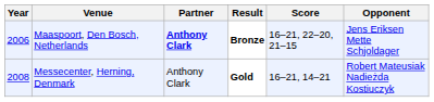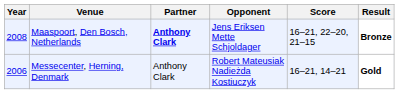columns swapped: Opponent <-> Result
Maaspoort, Den Bosch, Netherlands | Year: 2006 -> 2008
Messecenter, Herning, Denmark | Year: 2008 -> 2006
